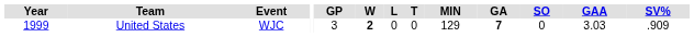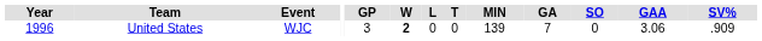United States | Year: 1999 -> 1996
United States | MIN: 129 -> 139
United States | GA: bold -> normal
United States | GAA: 3.03 -> 3.06
